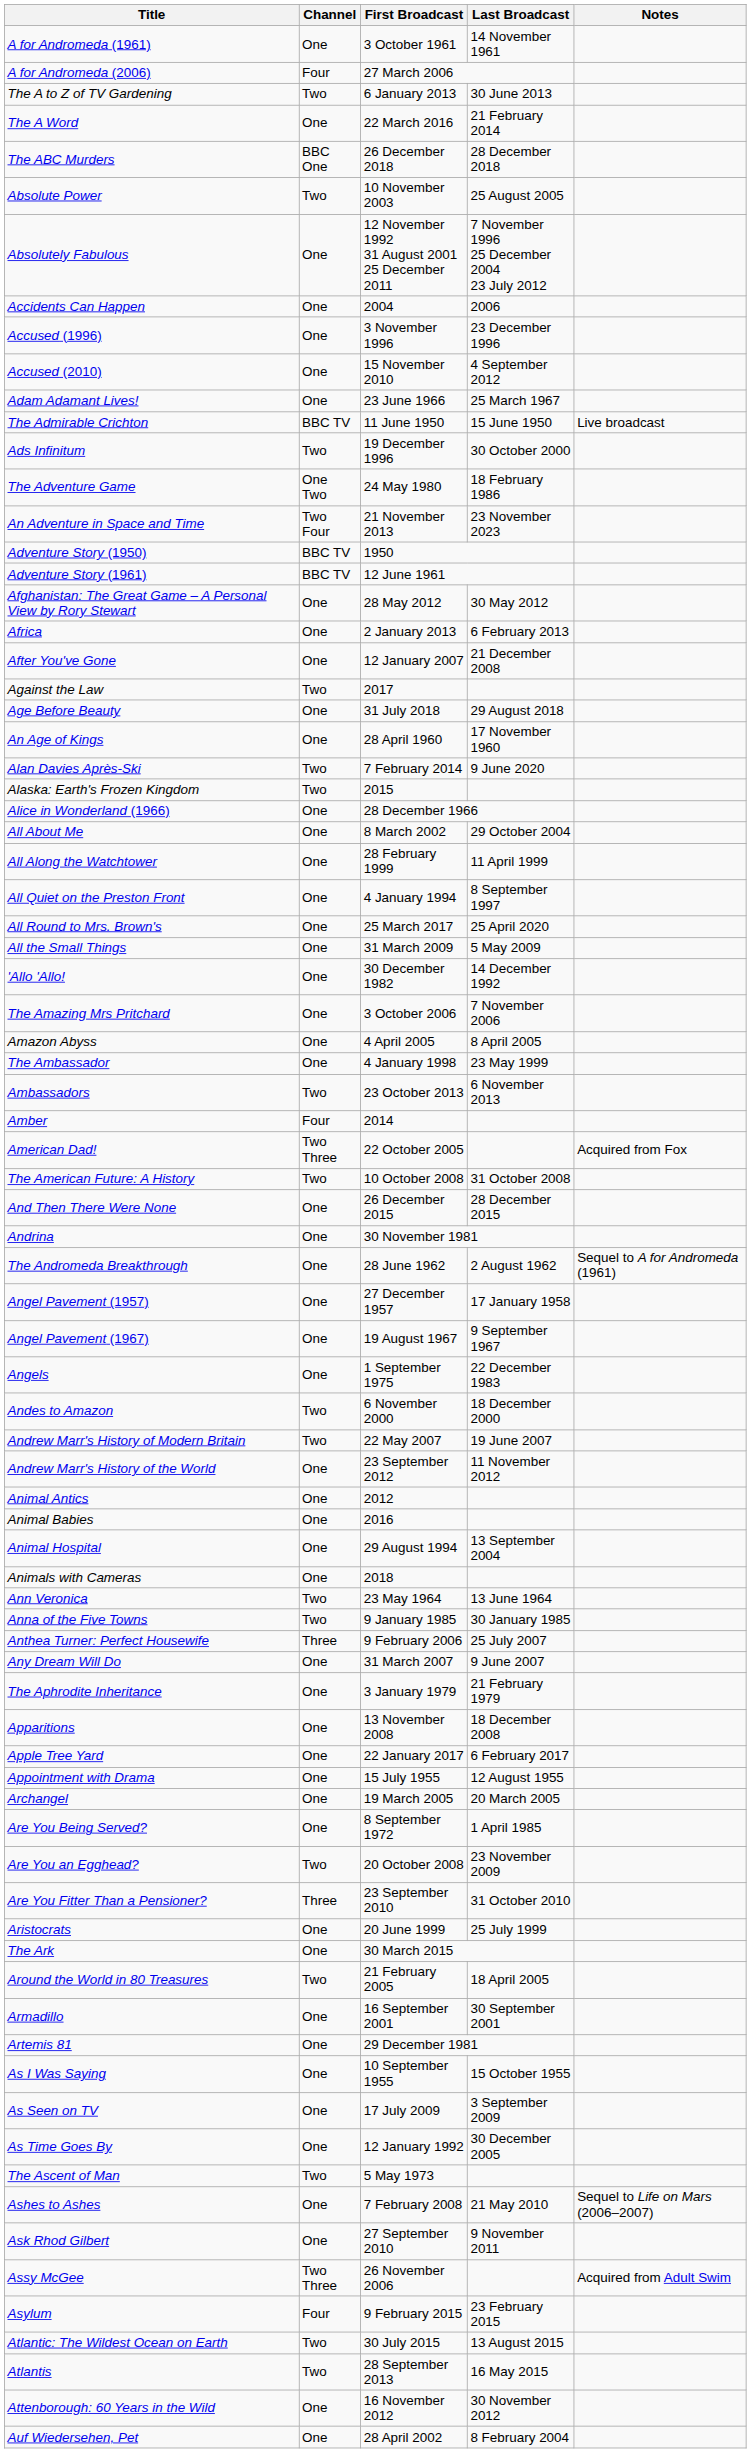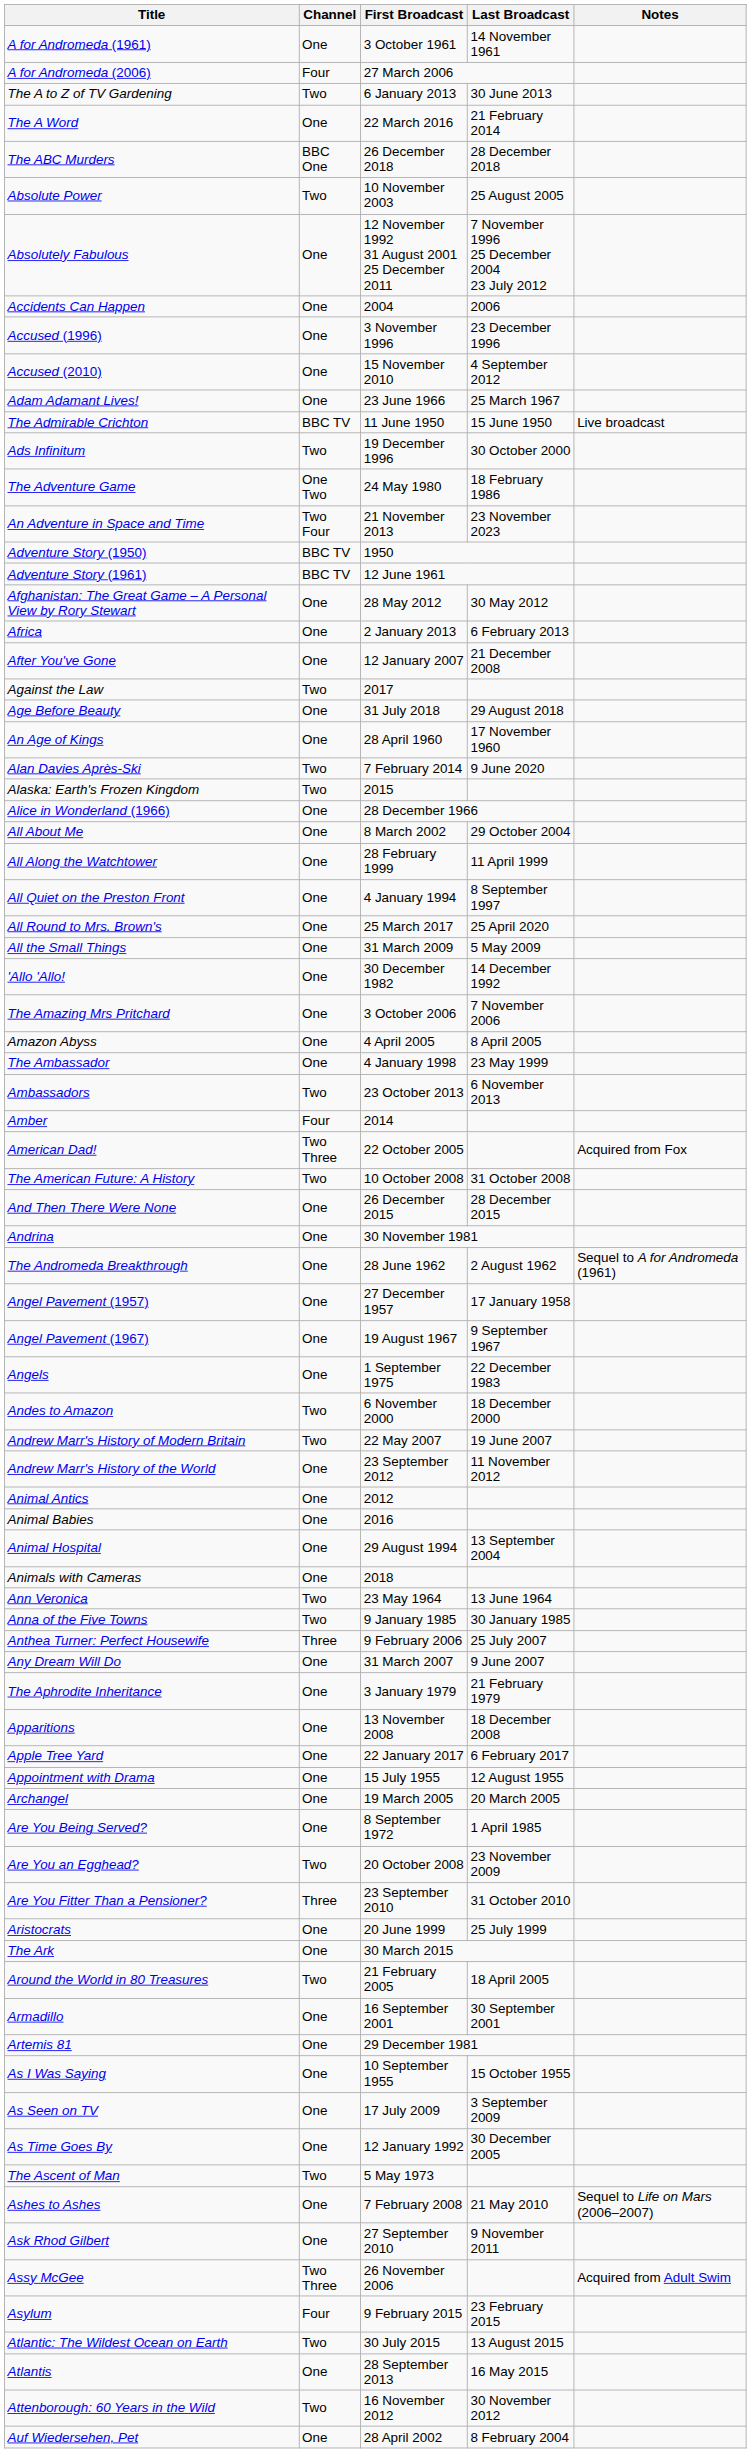Atlantis | Channel: Two -> One
Attenborough: 60 Years in the Wild | Channel: One -> Two
